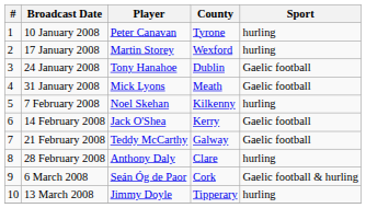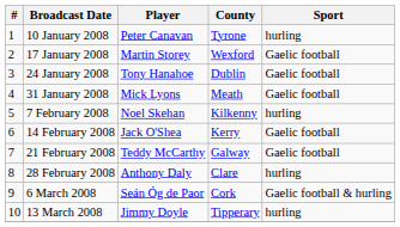17 January 2008 | Sport: hurling -> Gaelic football
